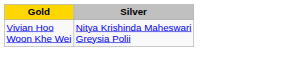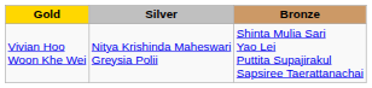+ column: Bronze | Shinta Mulia Sari Yao Lei Puttita Supajirakul Sapsiree Taerattanachai
